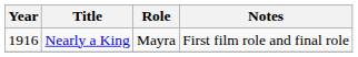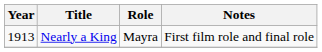Nearly a King | Year: 1916 -> 1913
